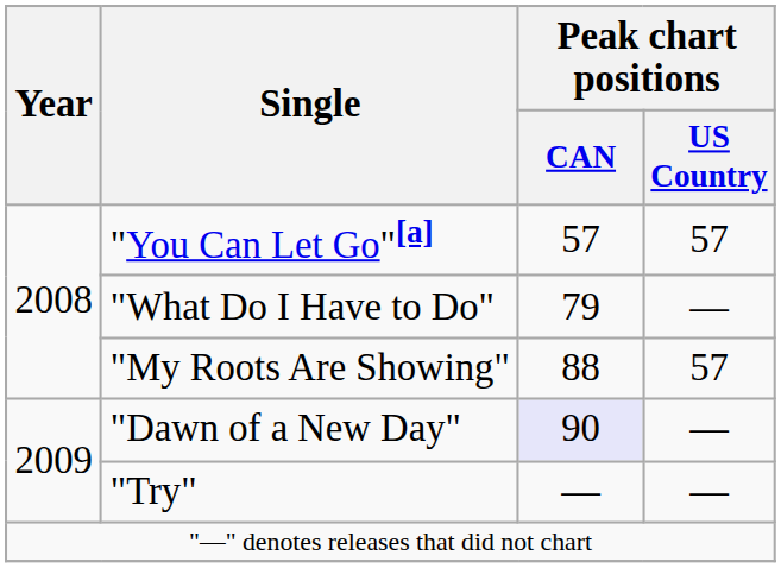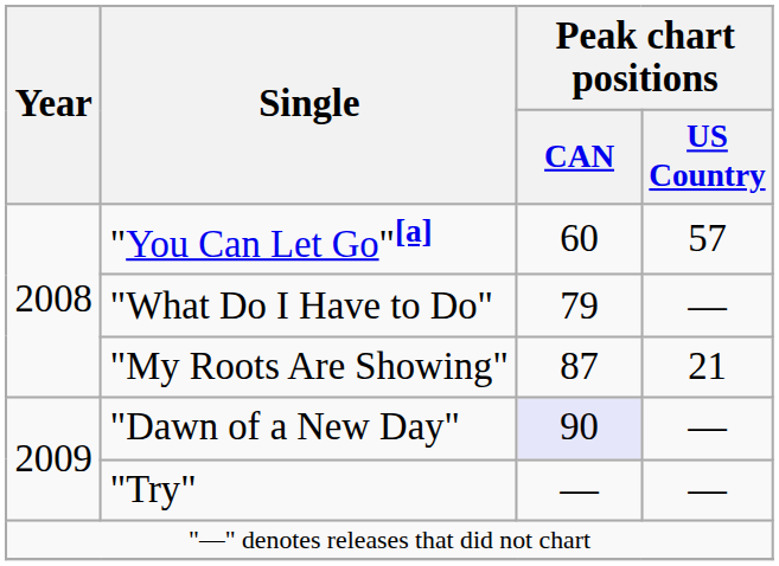"You Can Let Go"[a] | Peak chart positions / CAN: 57 -> 60
"My Roots Are Showing" | Peak chart positions / CAN: 88 -> 87
"My Roots Are Showing" | Peak chart positions / US Country: 57 -> 21
